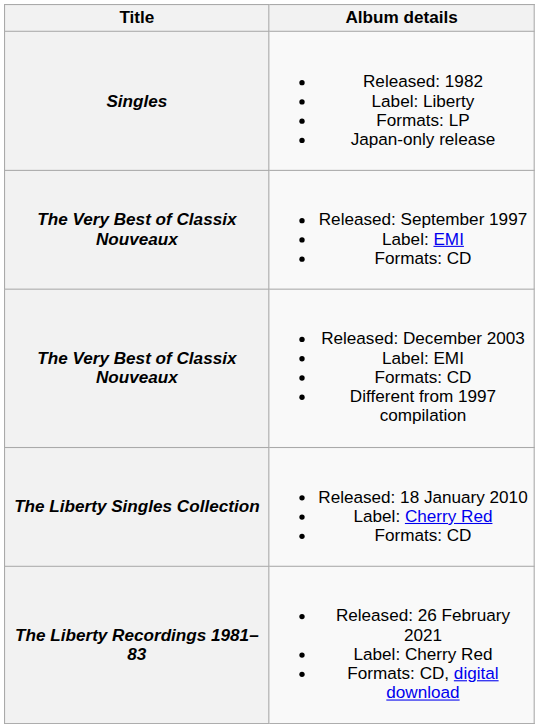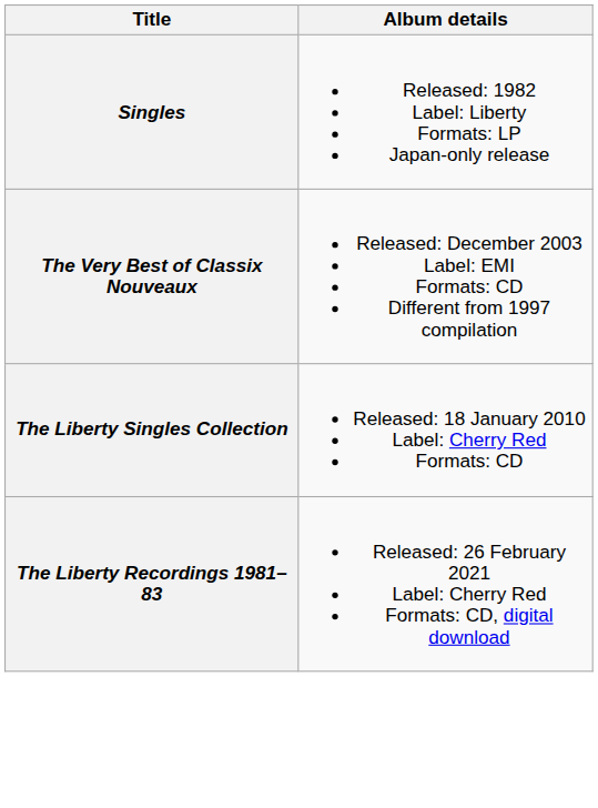- row: The Very Best of Classix Nouveaux | Released: September 1997 Label: EMI Formats: CD
